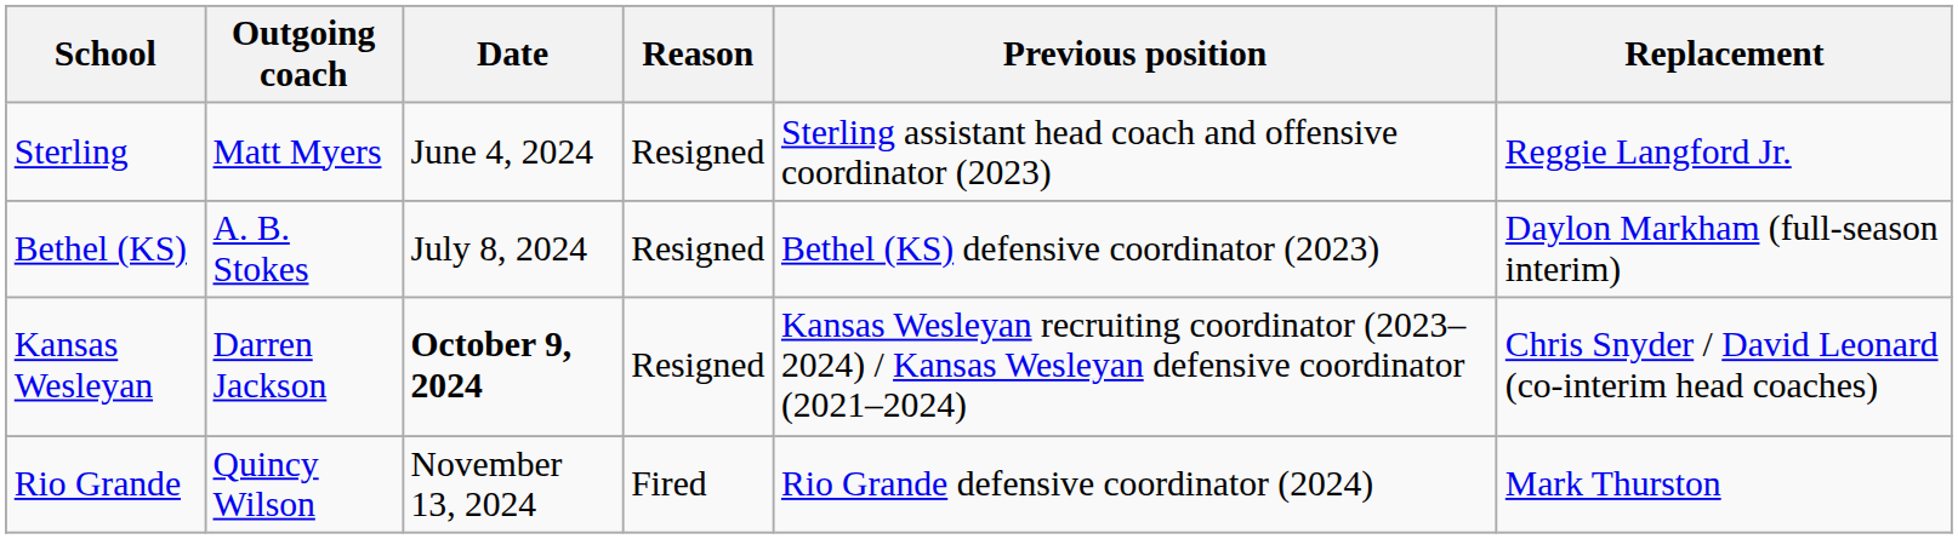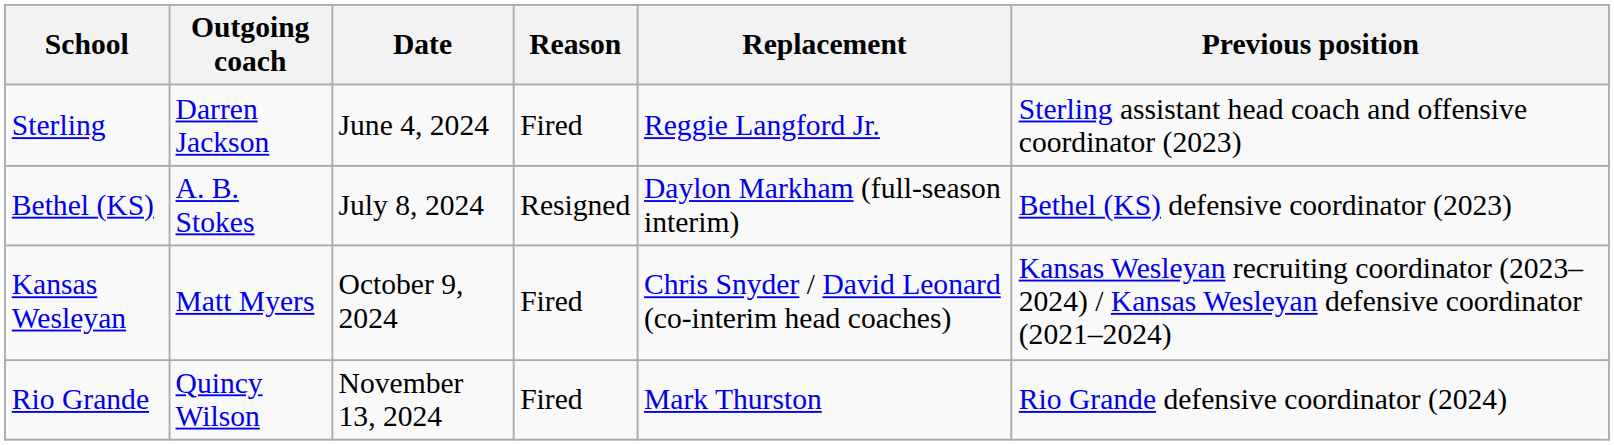columns swapped: Replacement <-> Previous position
Sterling | Outgoing coach: Matt Myers -> Darren Jackson
Sterling | Reason: Resigned -> Fired
Kansas Wesleyan | Outgoing coach: Darren Jackson -> Matt Myers
Kansas Wesleyan | Date: bold -> normal
Kansas Wesleyan | Reason: Resigned -> Fired
